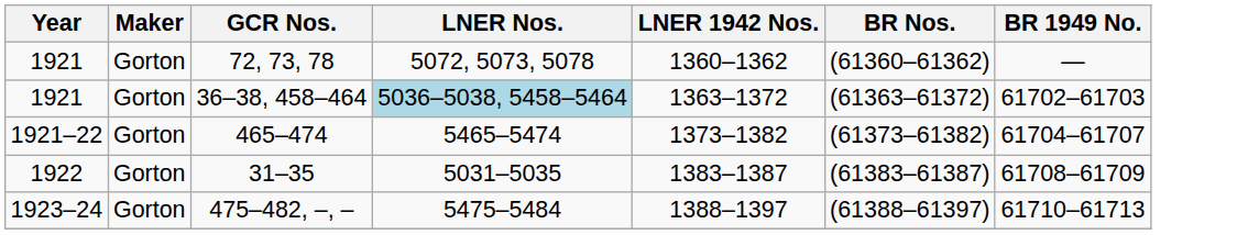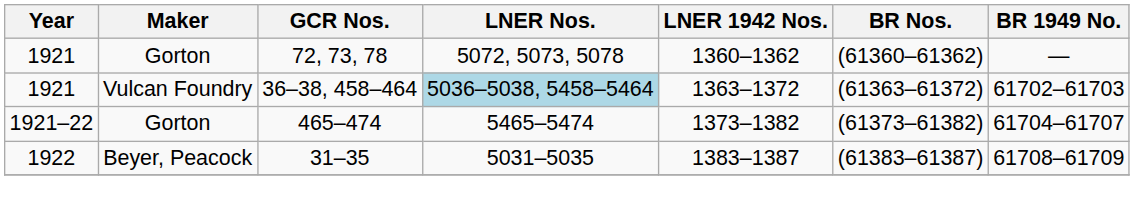36–38, 458–464 | Maker: Gorton -> Vulcan Foundry
31–35 | Maker: Gorton -> Beyer, Peacock
- row: 1923–24 | Gorton | 475–482, –, – | 5475–5484 | 1388–1397 | (61388–61397) | 61710–61713
